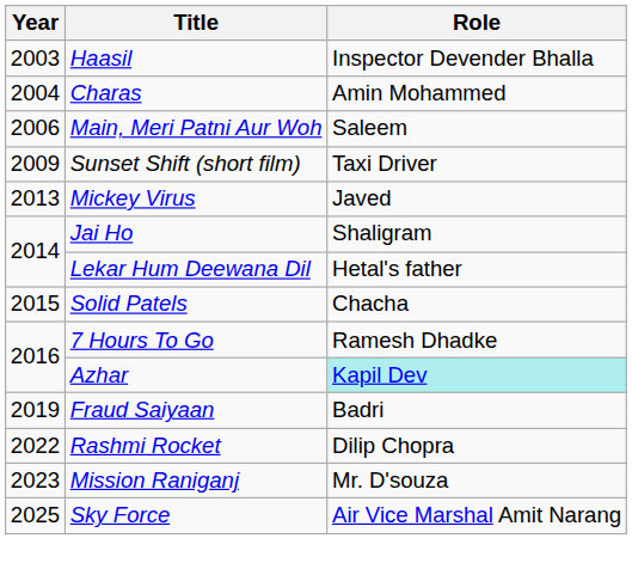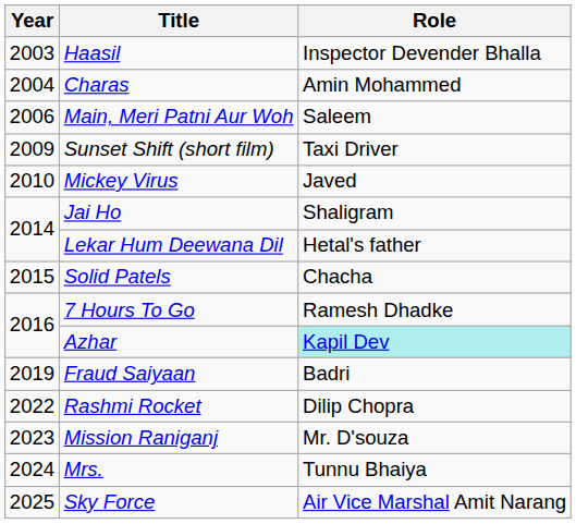Mickey Virus | Year: 2013 -> 2010
+ row: 2024 | Mrs. | Tunnu Bhaiya
